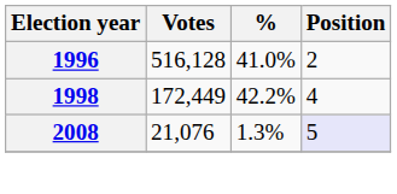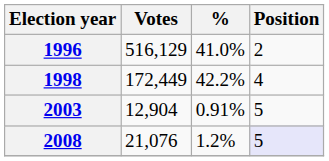1996 | Votes: 516,128 -> 516,129
+ row: 2003 | 12,904 | 0.91% | 5
2008 | %: 1.3% -> 1.2%
